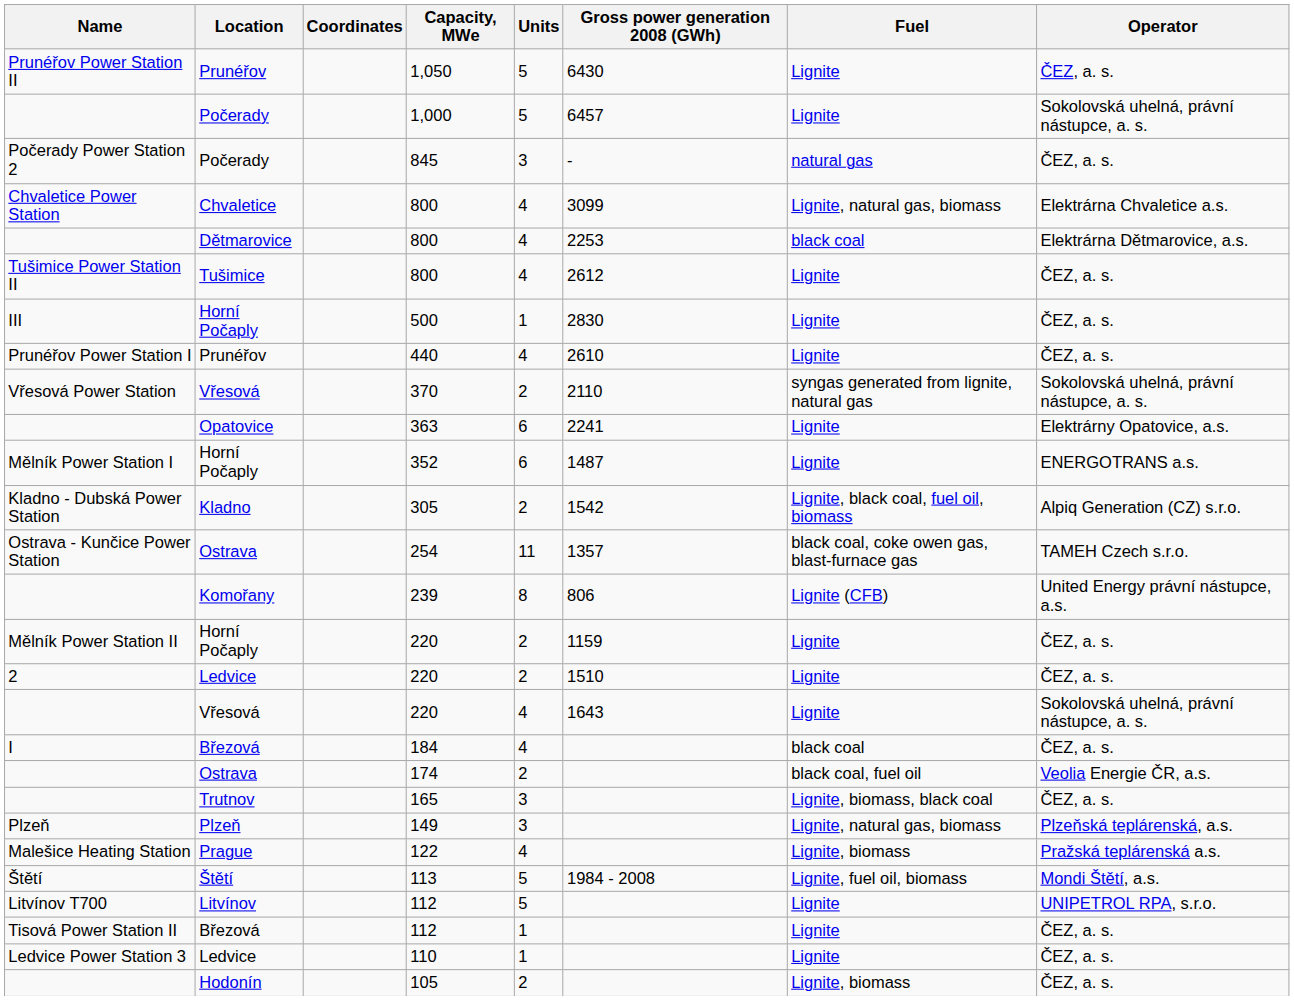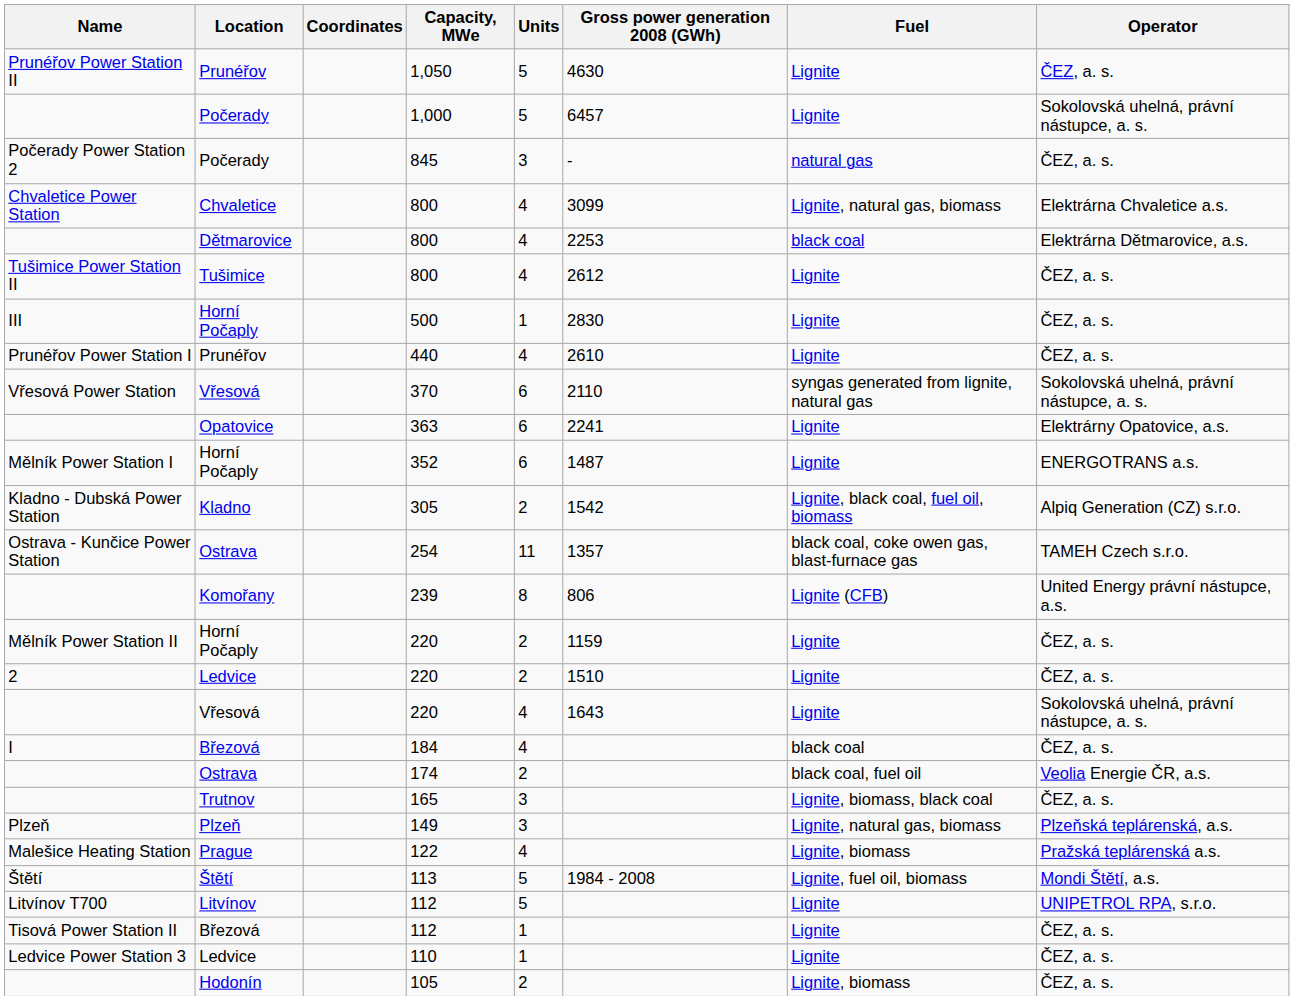1,050 | Gross power generation 2008 (GWh): 6430 -> 4630
370 | Units: 2 -> 6
